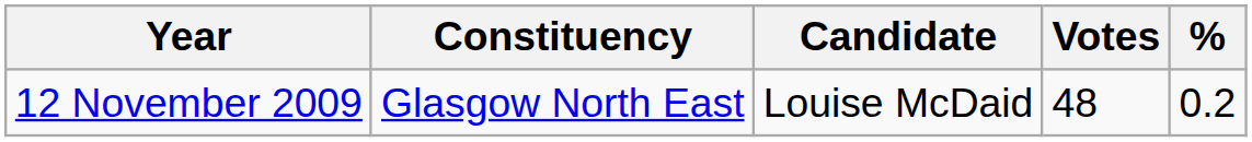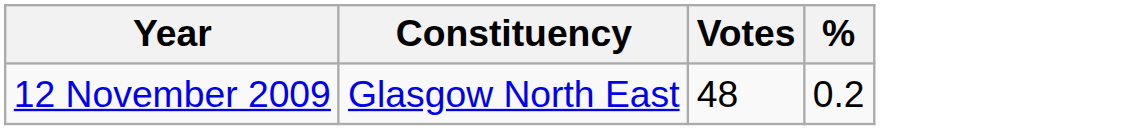- column: Candidate | Louise McDaid
